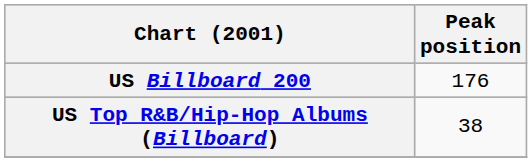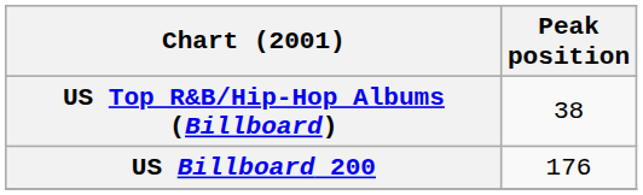rows swapped: US Billboard 200 <-> US Top R&B/Hip-Hop Albums (Billboard)
